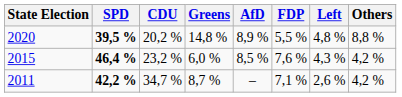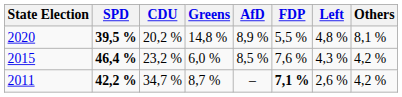2020 | Others: 8,8 % -> 8,1 %
2011 | FDP: normal -> bold
